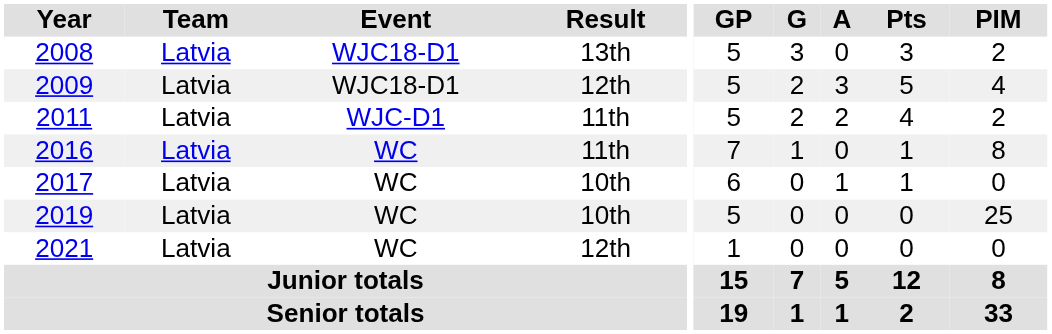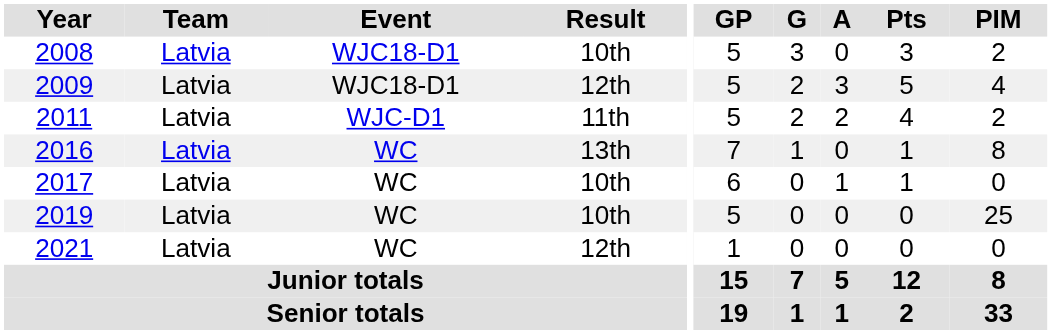2008 | Result: 13th -> 10th
2016 | Result: 11th -> 13th
